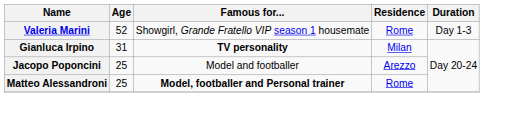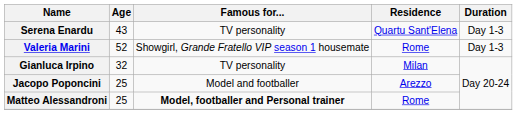+ row: Serena Enardu | 43 | TV personality | Quartu Sant'Elena | Day 1-3
Gianluca Irpino | Age: 31 -> 32
Gianluca Irpino | Famous for...: bold -> normal
